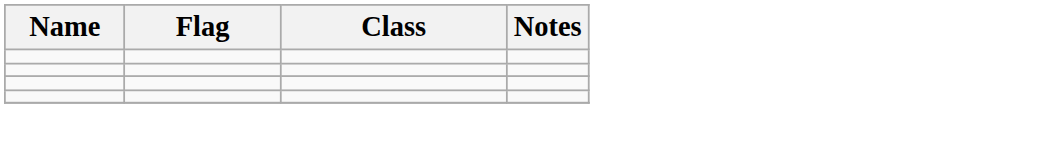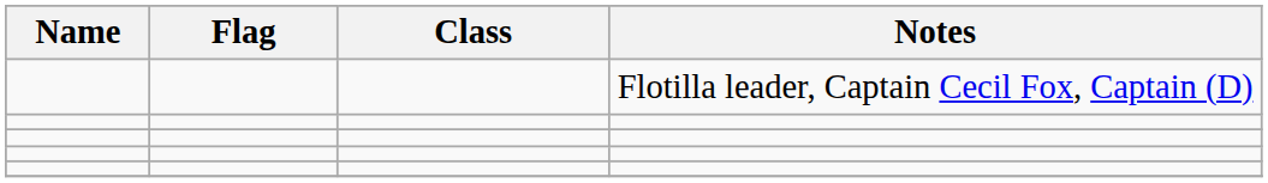+ row: Flotilla leader, Captain Cecil Fox, Captain (D)
